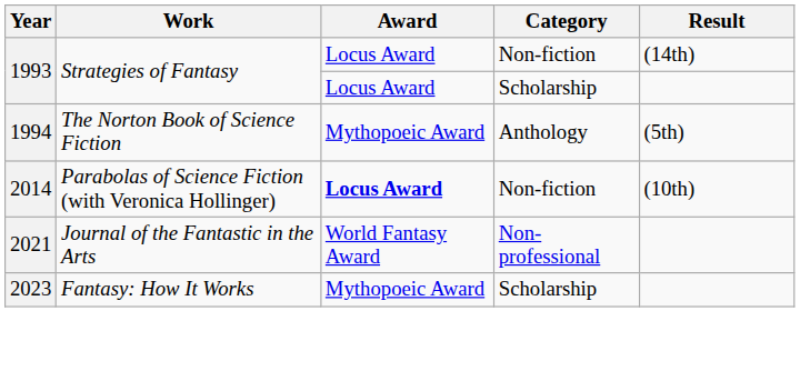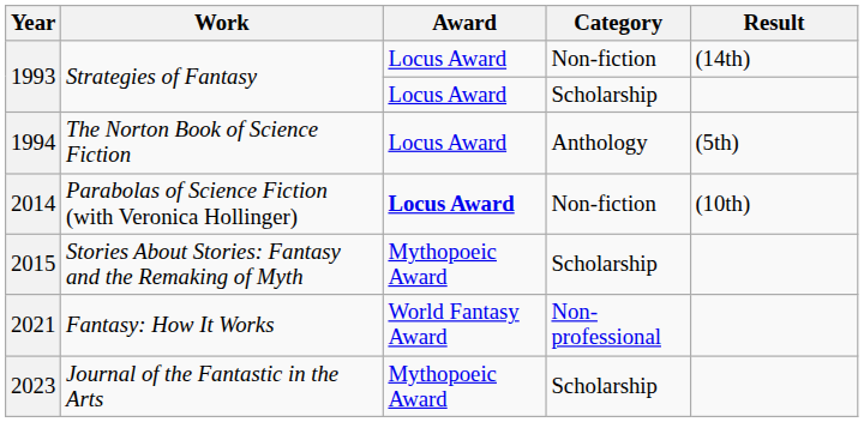1994 | Award: Mythopoeic Award -> Locus Award
+ row: 2015 | Stories About Stories: Fantasy and the Remaking of Myth | Mythopoeic Award | Scholarship
2021 | Work: Journal of the Fantastic in the Arts -> Fantasy: How It Works
2023 | Work: Fantasy: How It Works -> Journal of the Fantastic in the Arts
